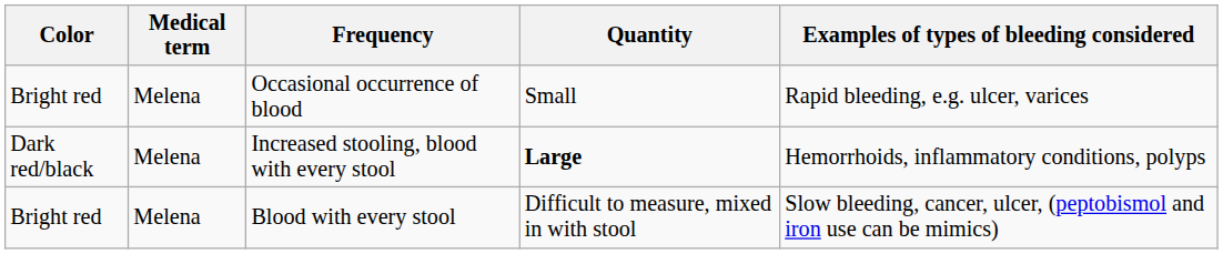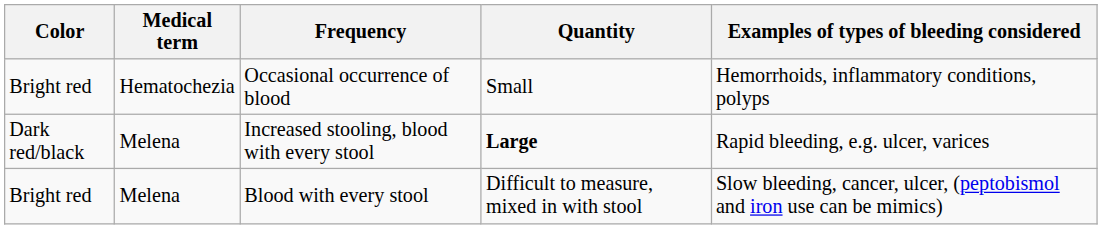Occasional occurrence of blood | Medical term: Melena -> Hematochezia
Occasional occurrence of blood | Examples of types of bleeding considered: Rapid bleeding, e.g. ulcer, varices -> Hemorrhoids, inflammatory conditions, polyps
Increased stooling, blood with every stool | Examples of types of bleeding considered: Hemorrhoids, inflammatory conditions, polyps -> Rapid bleeding, e.g. ulcer, varices
